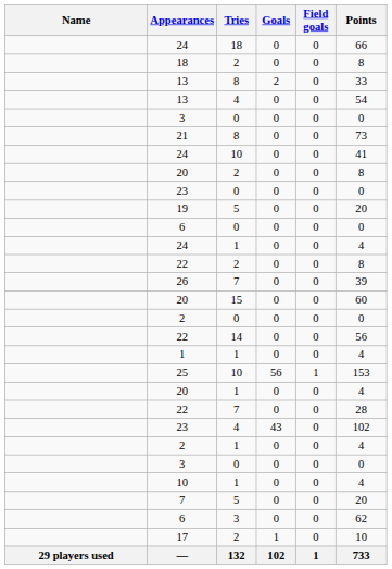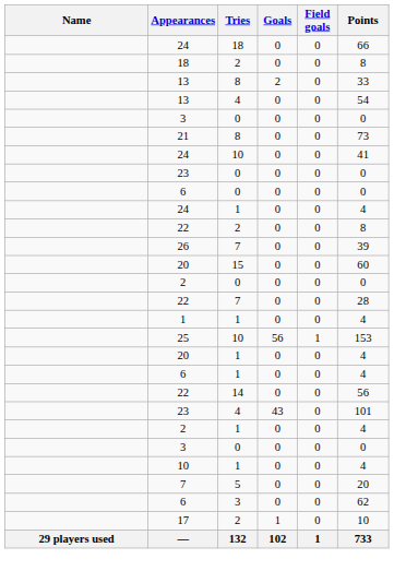- row: 20 | 2 | 0 | 0 | 8
- row: 19 | 5 | 0 | 0 | 20
rows swapped: 22 / 7 <-> 22 / 14
+ row: 6 | 1 | 0 | 0 | 4
23 / 4 | Points: 102 -> 101
